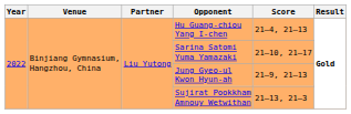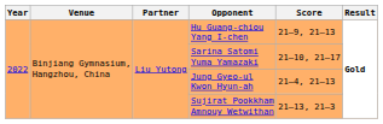Hu Guang-chiou Yang I-chen | Score: 21–4, 21–13 -> 21–9, 21–13
Jung Gyeo-ul Kwon Hyun-ah | Score: 21–9, 21–13 -> 21–4, 21–13
